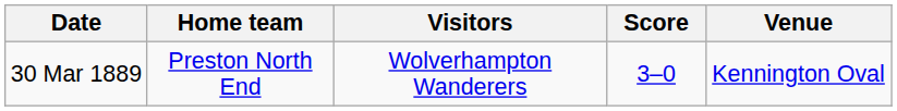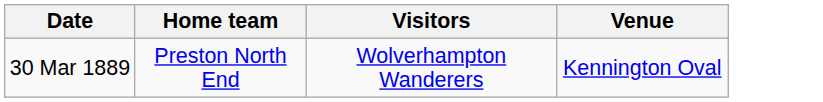- column: Score | 3–0
